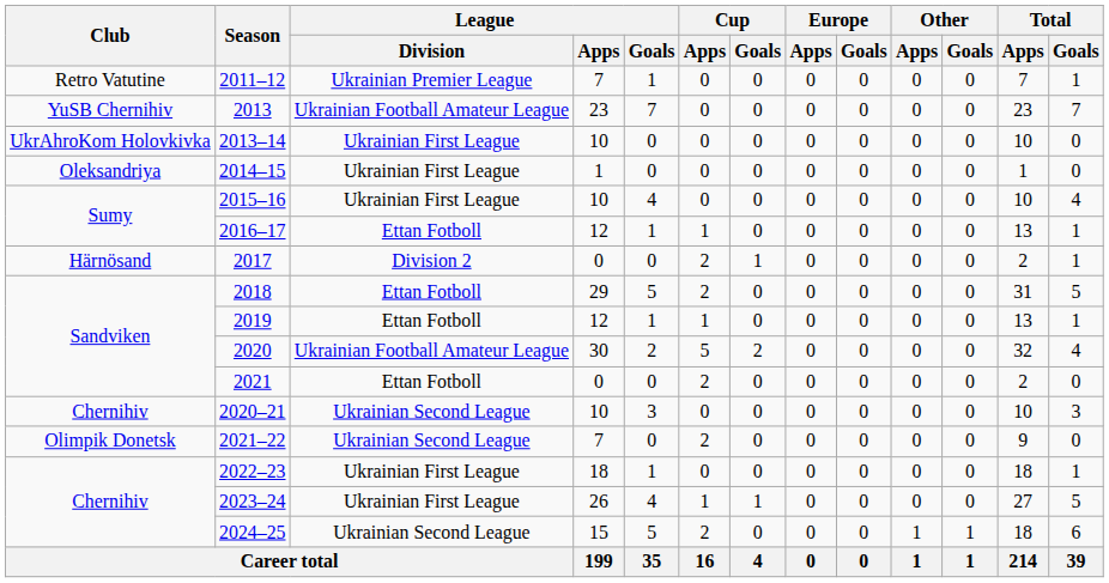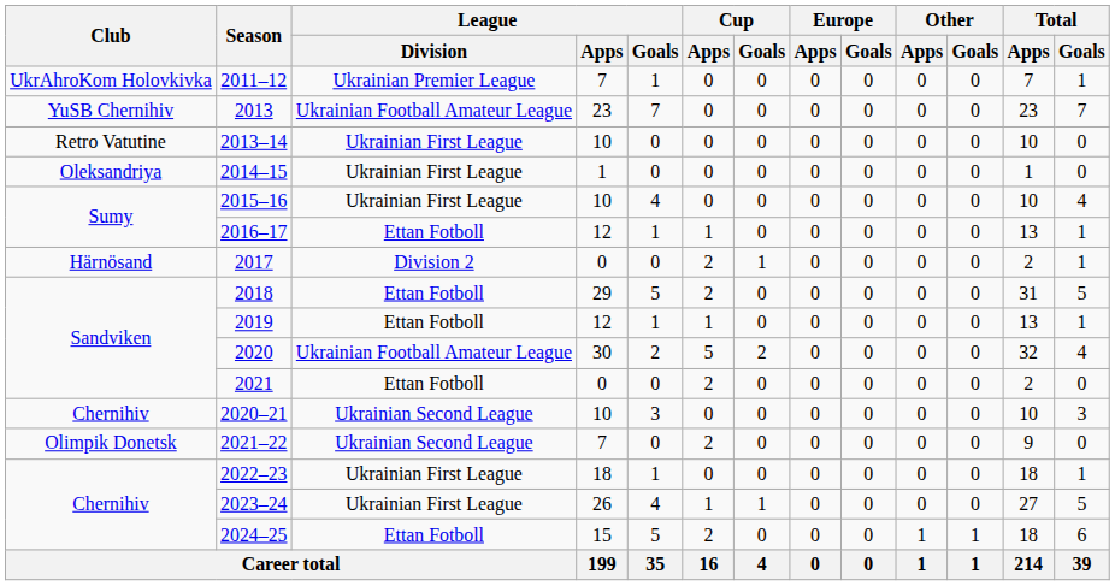2011–12 | Club: Retro Vatutine -> UkrAhroKom Holovkivka
2013–14 | Club: UkrAhroKom Holovkivka -> Retro Vatutine
2024–25 | League / Division: Ukrainian Second League -> Ettan Fotboll
